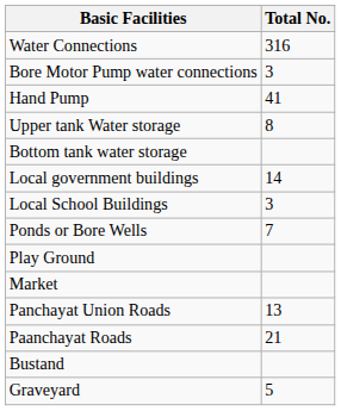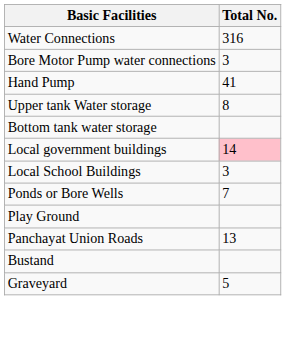Local government buildings | Total No.: no background -> pink background
- row: Market
- row: Paanchayat Roads | 21
